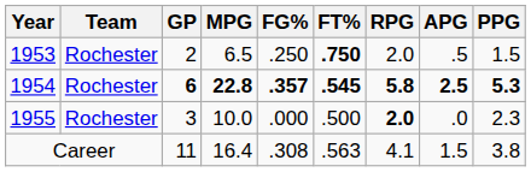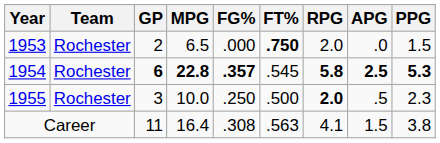1953 | FG%: .250 -> .000
1953 | APG: .5 -> .0
1954 | FT%: bold -> normal
1955 | FG%: .000 -> .250
1955 | APG: .0 -> .5
